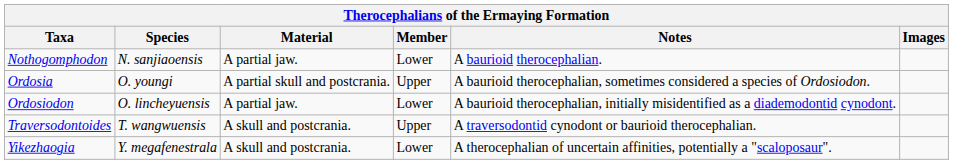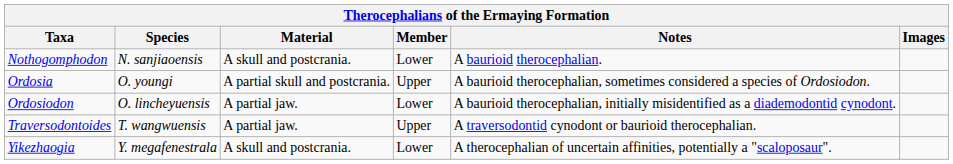Nothogomphodon | Material: A partial jaw. -> A skull and postcrania.
Traversodontoides | Material: A skull and postcrania. -> A partial jaw.
